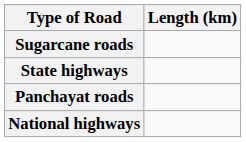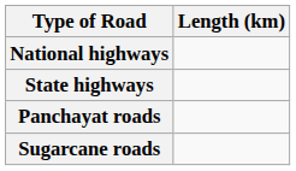rows swapped: National highways <-> Sugarcane roads
